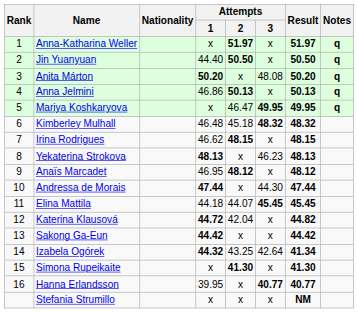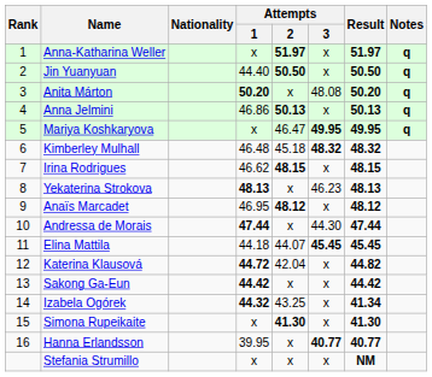Izabela Ogórek | Attempts / 3: 42.64 -> x
